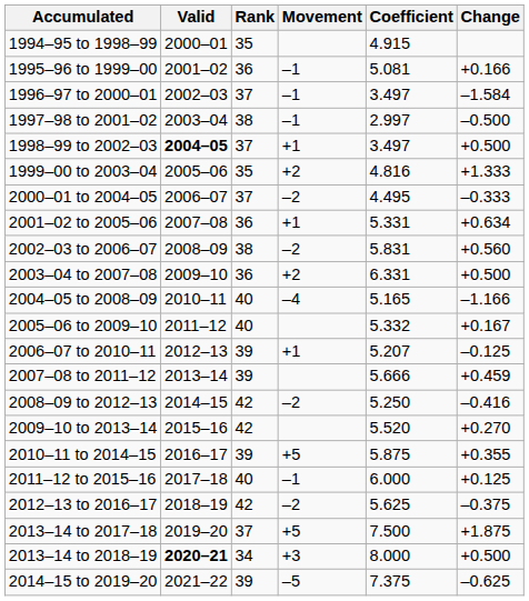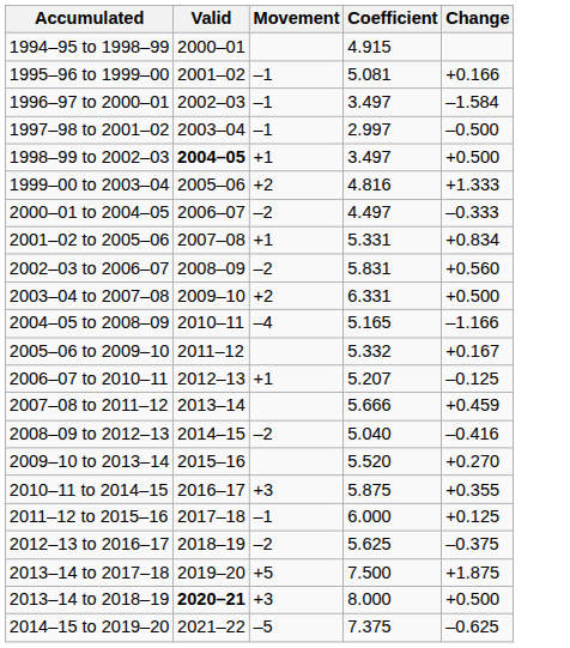- column: Rank | 35 | 36 | 37 | 38 | 37 | 35 | 37 | 36 | 38 | 36 | 40 | 40 | 39 | 39 | 42 | 42 | 39 | 40 | 42 | 37 | 34 | 39
2000–01 to 2004–05 | Coefficient: 4.495 -> 4.497
2001–02 to 2005–06 | Change: +0.634 -> +0.834
2008–09 to 2012–13 | Coefficient: 5.250 -> 5.040
2010–11 to 2014–15 | Movement: +5 -> +3
